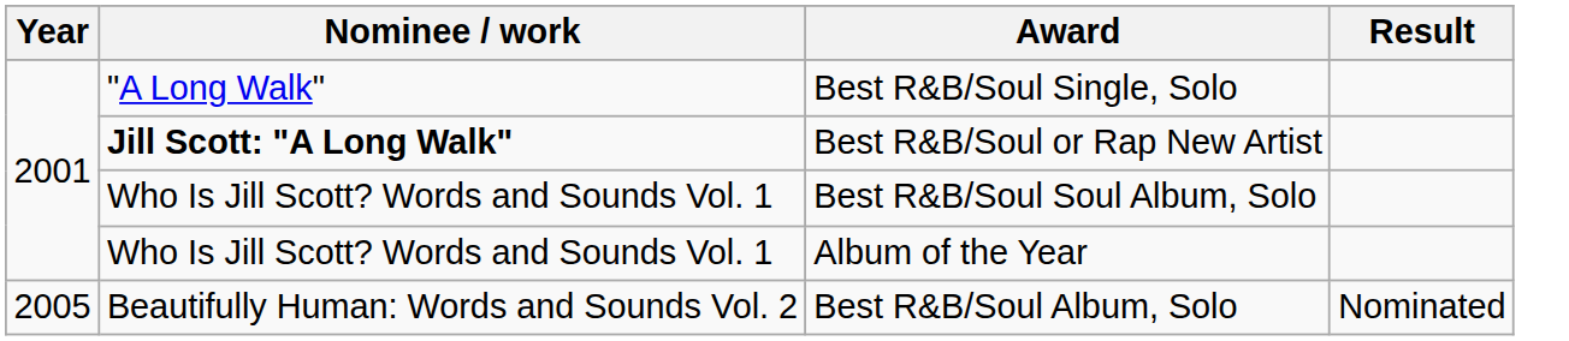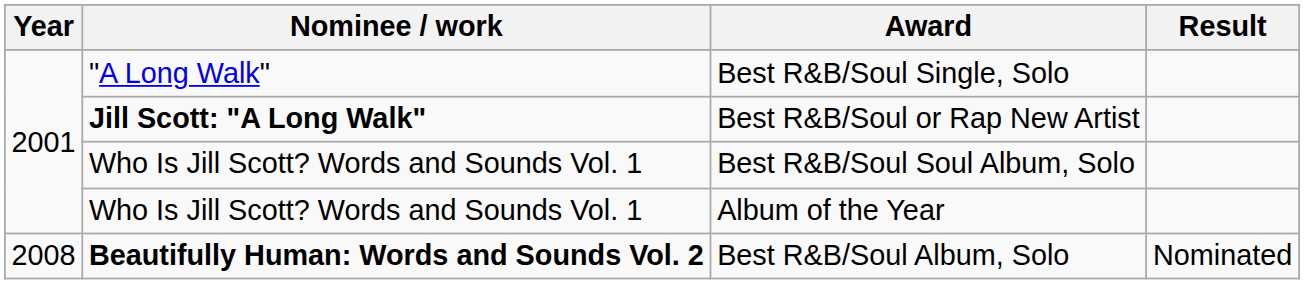Best R&B/Soul Album, Solo | Year: 2005 -> 2008
Best R&B/Soul Album, Solo | Nominee / work: normal -> bold
